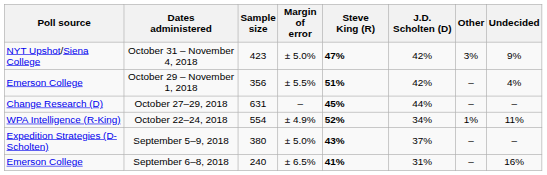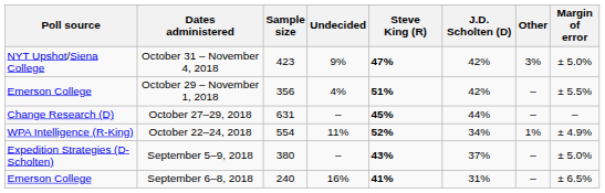columns swapped: Margin of error <-> Undecided
